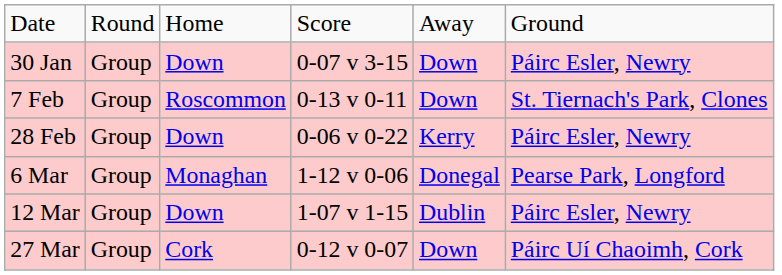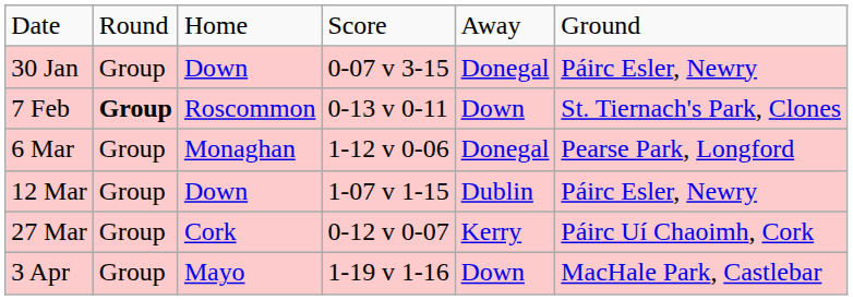30 Jan | column 5: Down -> Donegal
7 Feb | column 2: normal -> bold
- row: 28 Feb | Group | Down | 0-06 v 0-22 | Kerry | Páirc Esler, Newry
27 Mar | column 5: Down -> Kerry
+ row: 3 Apr | Group | Mayo | 1-19 v 1-16 | Down | MacHale Park, Castlebar
